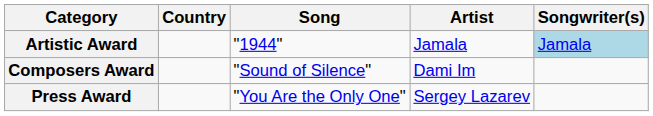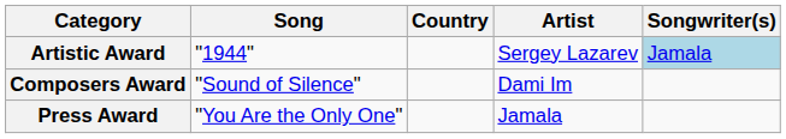columns swapped: Country <-> Song
Artistic Award | Artist: Jamala -> Sergey Lazarev
Press Award | Artist: Sergey Lazarev -> Jamala
